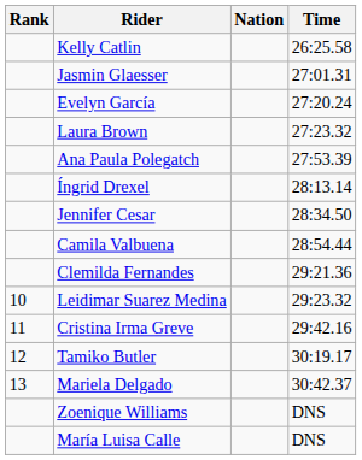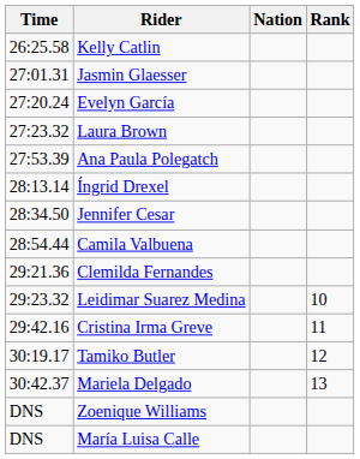columns swapped: Rank <-> Time
